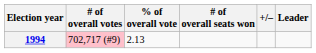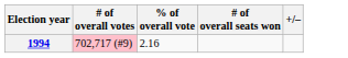- column: Leader
1994 | % of overall vote: 2.13 -> 2.16
